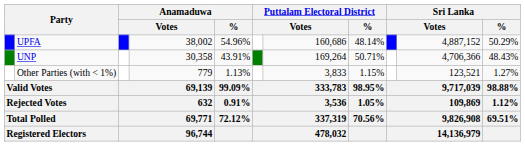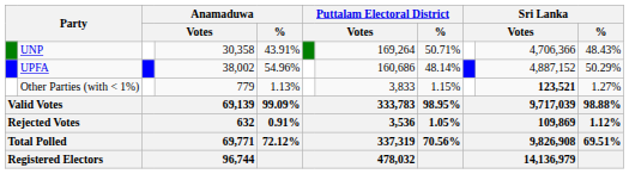rows swapped: UPFA <-> UNP
Other Parties (with < 1%) | column 10: normal -> bold
